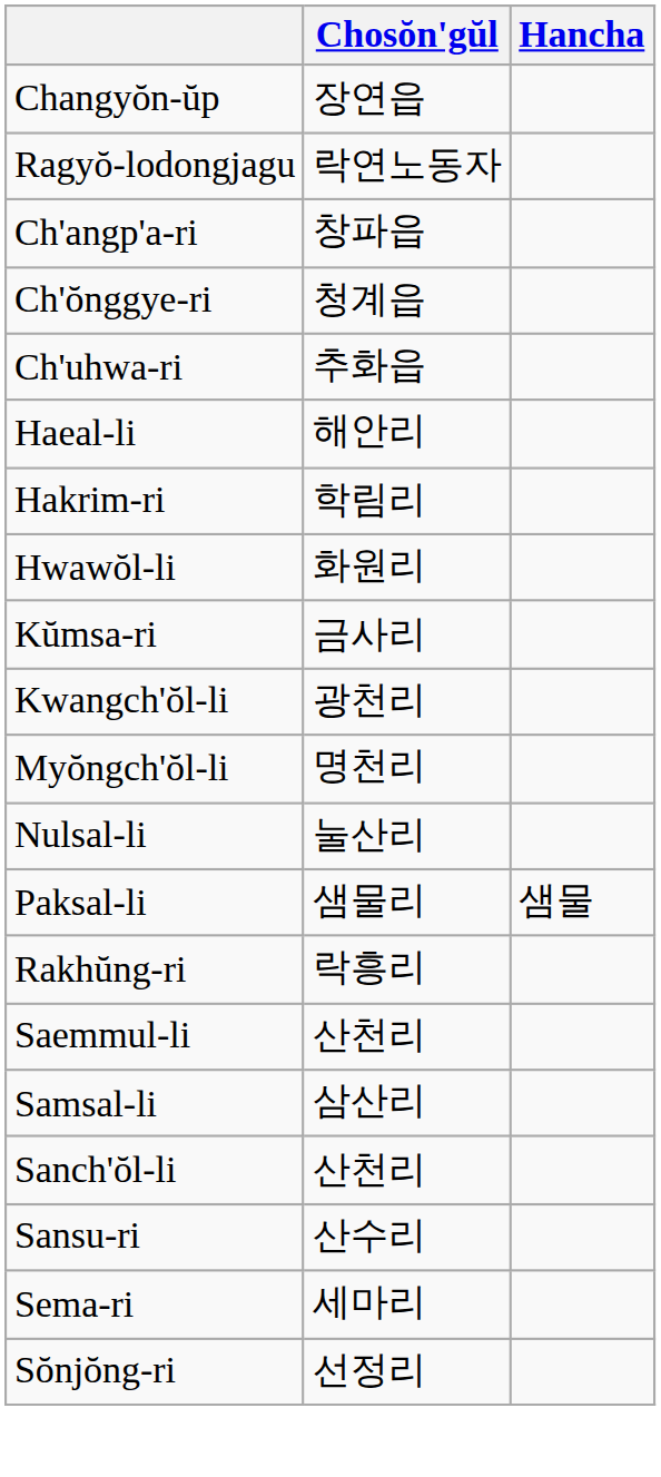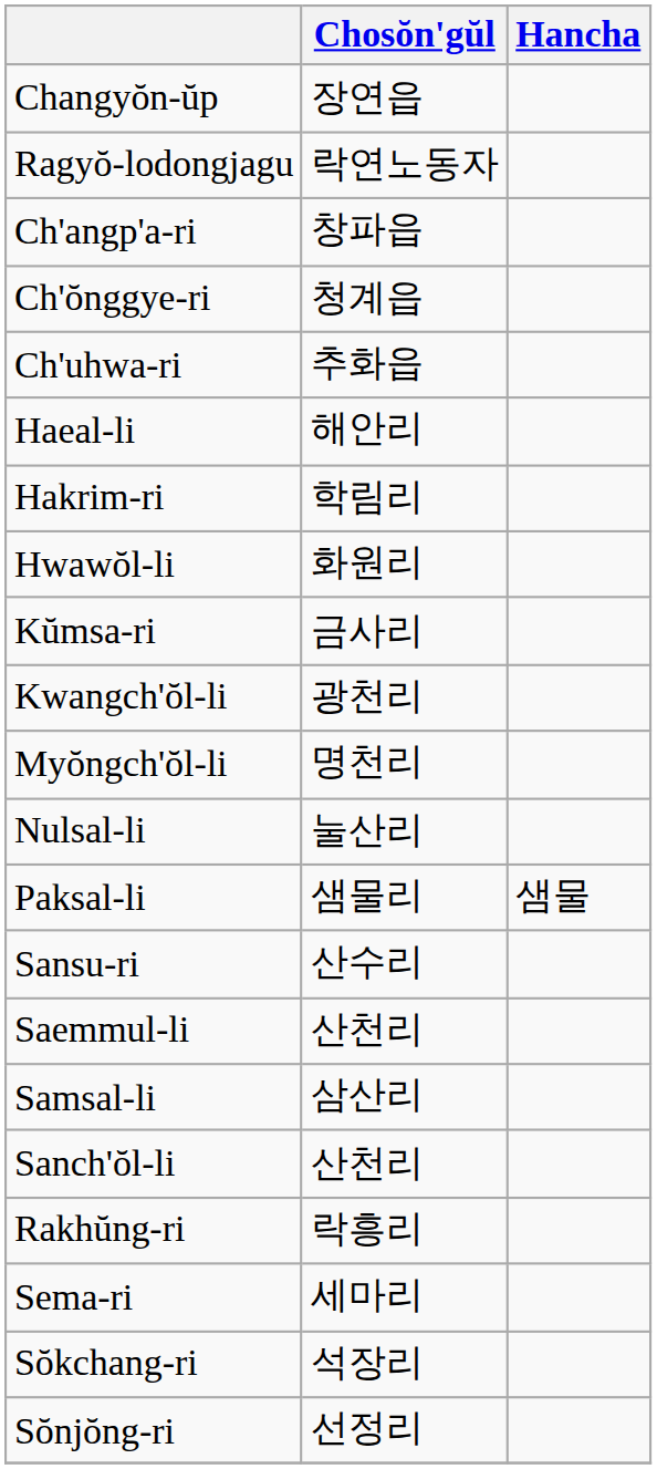rows swapped: Rakhŭng-ri <-> Sansu-ri
+ row: Sŏkchang-ri | 석장리
